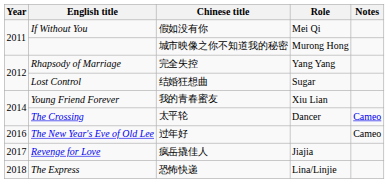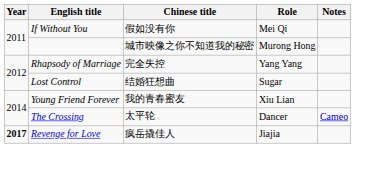- row: 2016 | The New Year's Eve of Old Lee | 过年好 | Cameo
Revenge for Love | Year: normal -> bold
- row: 2018 | The Express | 恐怖快递 | Lina/Linjie
